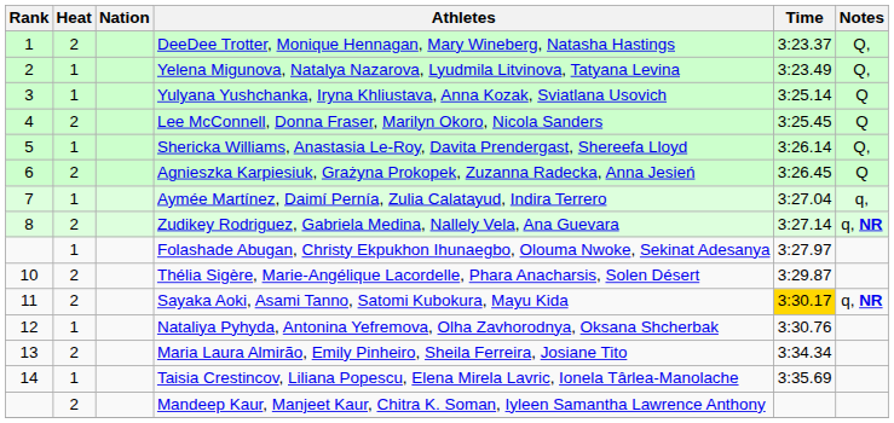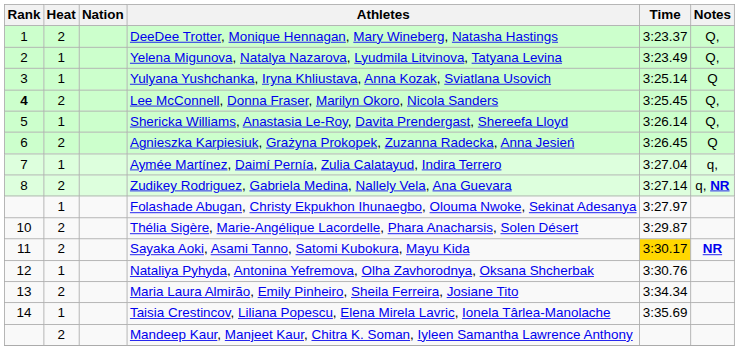Lee McConnell, Donna Fraser, Marilyn Okoro, Nicola Sanders | Rank: normal -> bold
Lee McConnell, Donna Fraser, Marilyn Okoro, Nicola Sanders | Notes: Q -> Q,
Sayaka Aoki, Asami Tanno, Satomi Kubokura, Mayu Kida | Notes: q, NR -> NR
